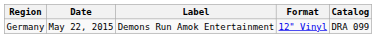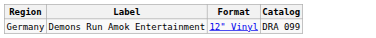- column: Date | May 22, 2015
